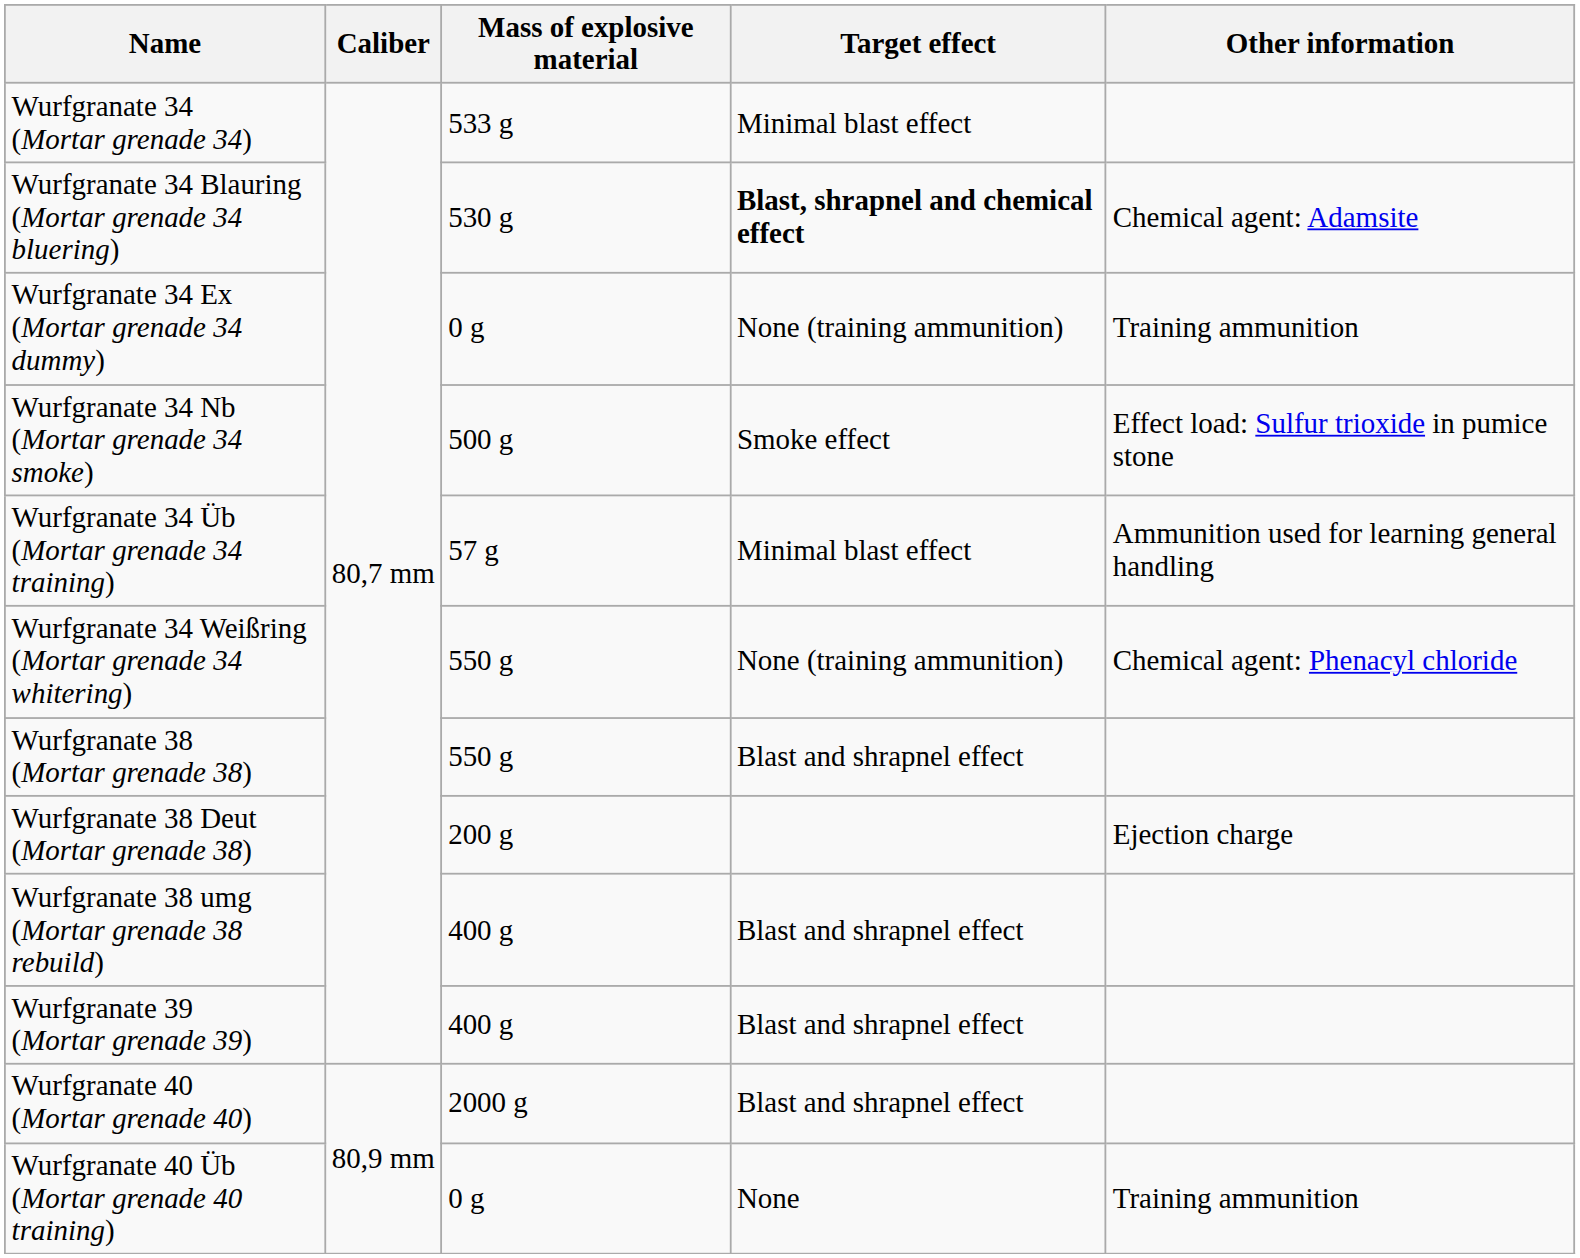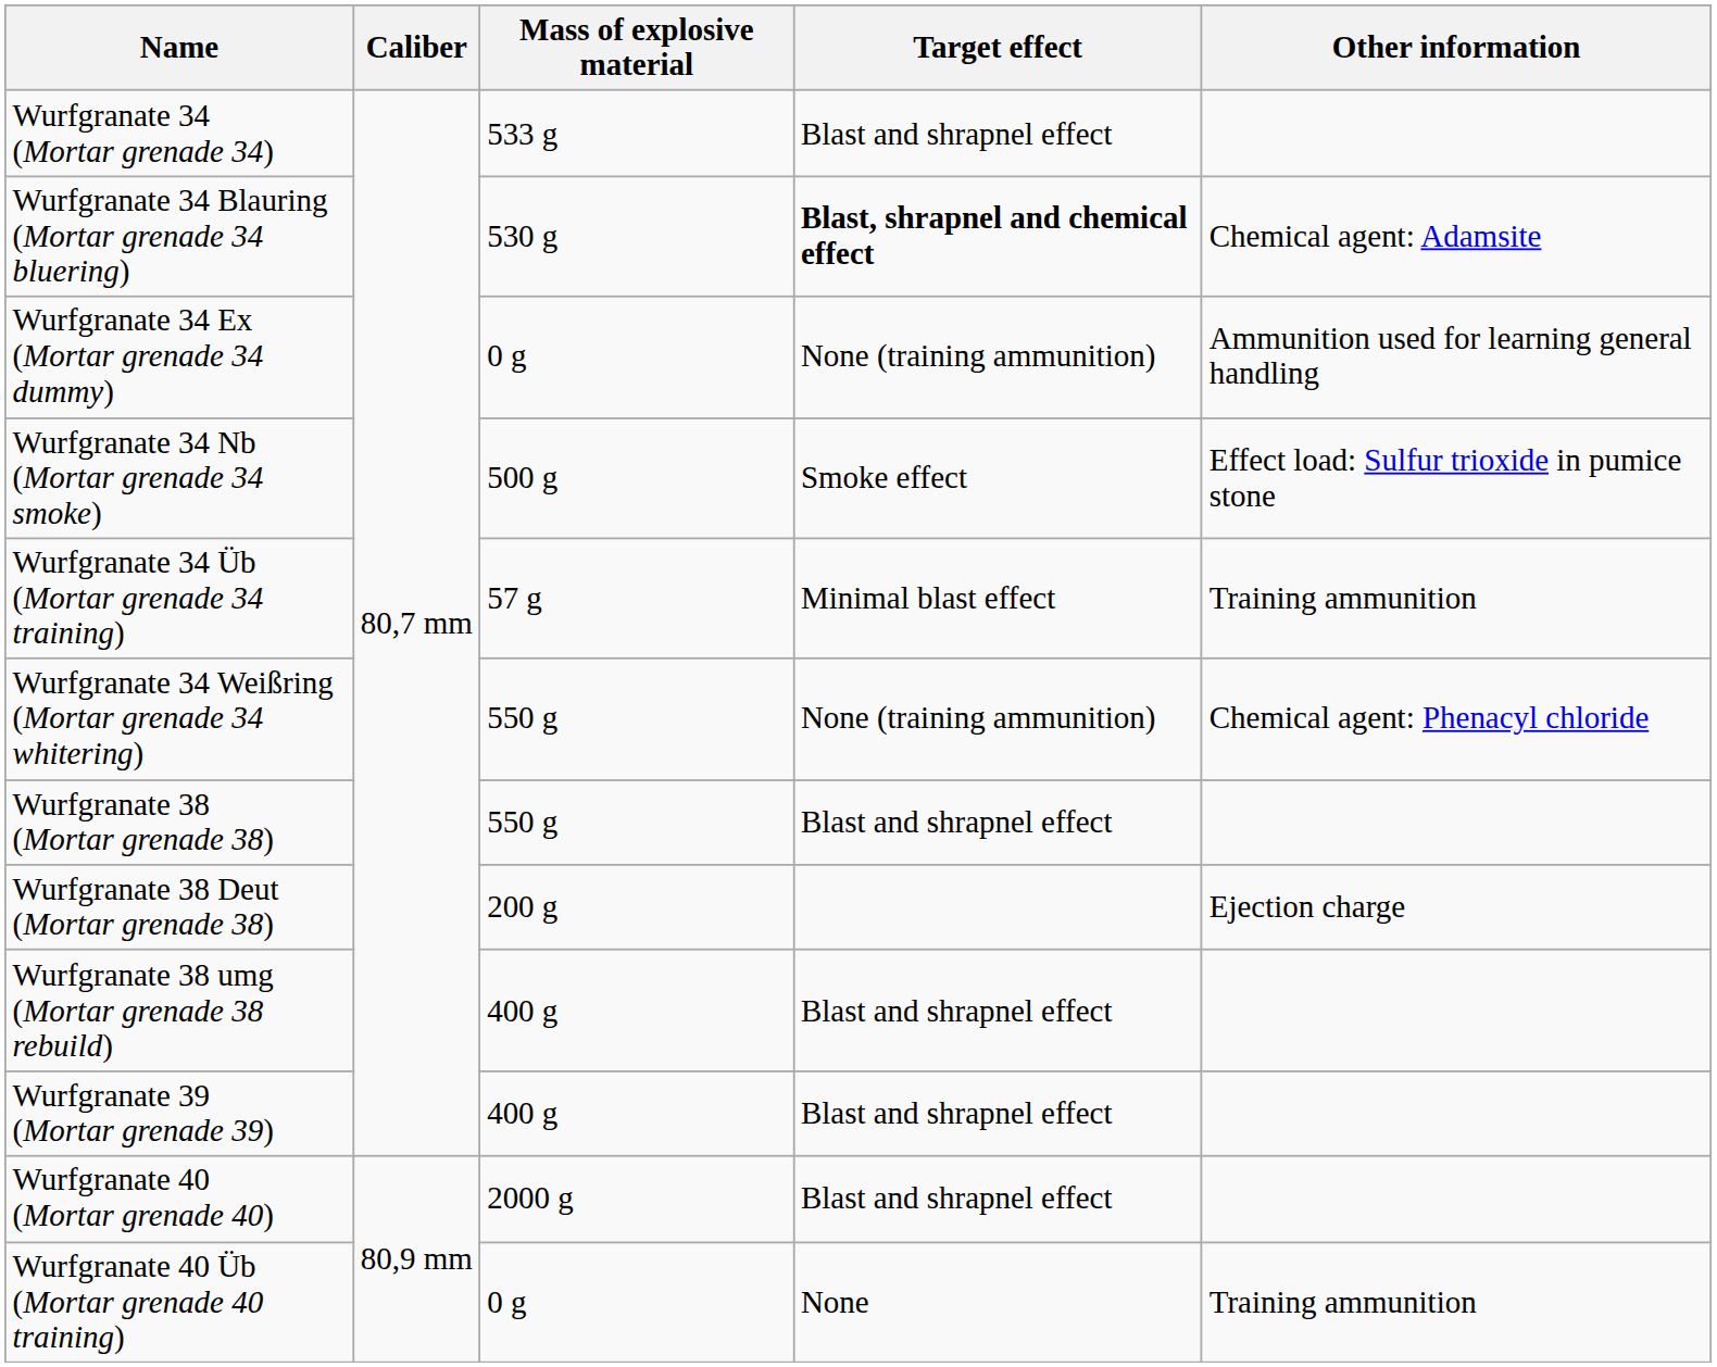Wurfgranate 34 (Mortar grenade 34) | Target effect: Minimal blast effect -> Blast and shrapnel effect
Wurfgranate 34 Ex (Mortar grenade 34 dummy) | Other information: Training ammunition -> Ammunition used for learning general handling
Wurfgranate 34 Üb (Mortar grenade 34 training) | Other information: Ammunition used for learning general handling -> Training ammunition
